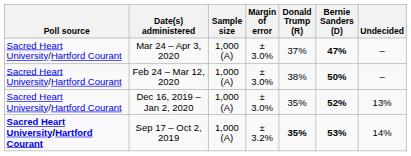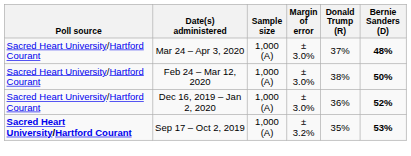- column: Undecided | – | – | 13% | 14%
Mar 24 – Apr 3, 2020 | Bernie Sanders (D): 47% -> 48%
Dec 16, 2019 – Jan 2, 2020 | Donald Trump (R): 35% -> 36%
Sep 17 – Oct 2, 2019 | Donald Trump (R): bold -> normal
